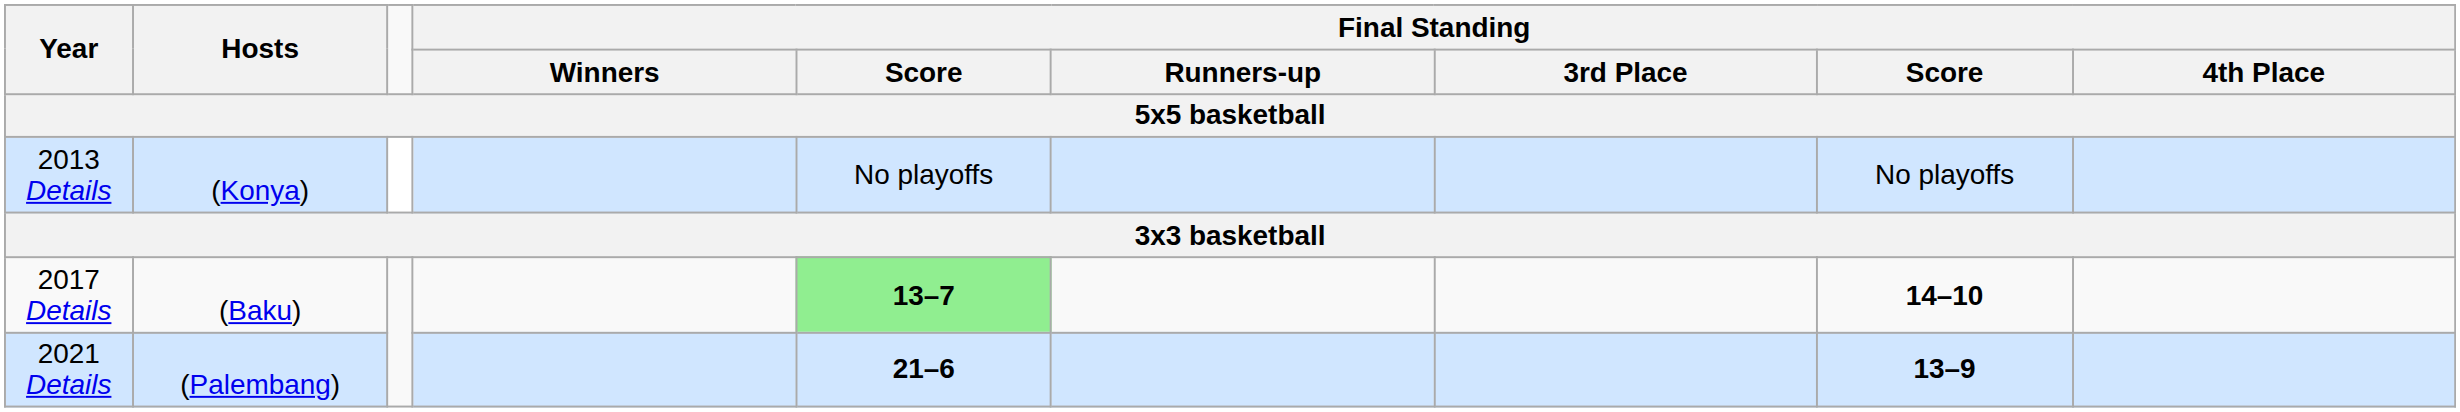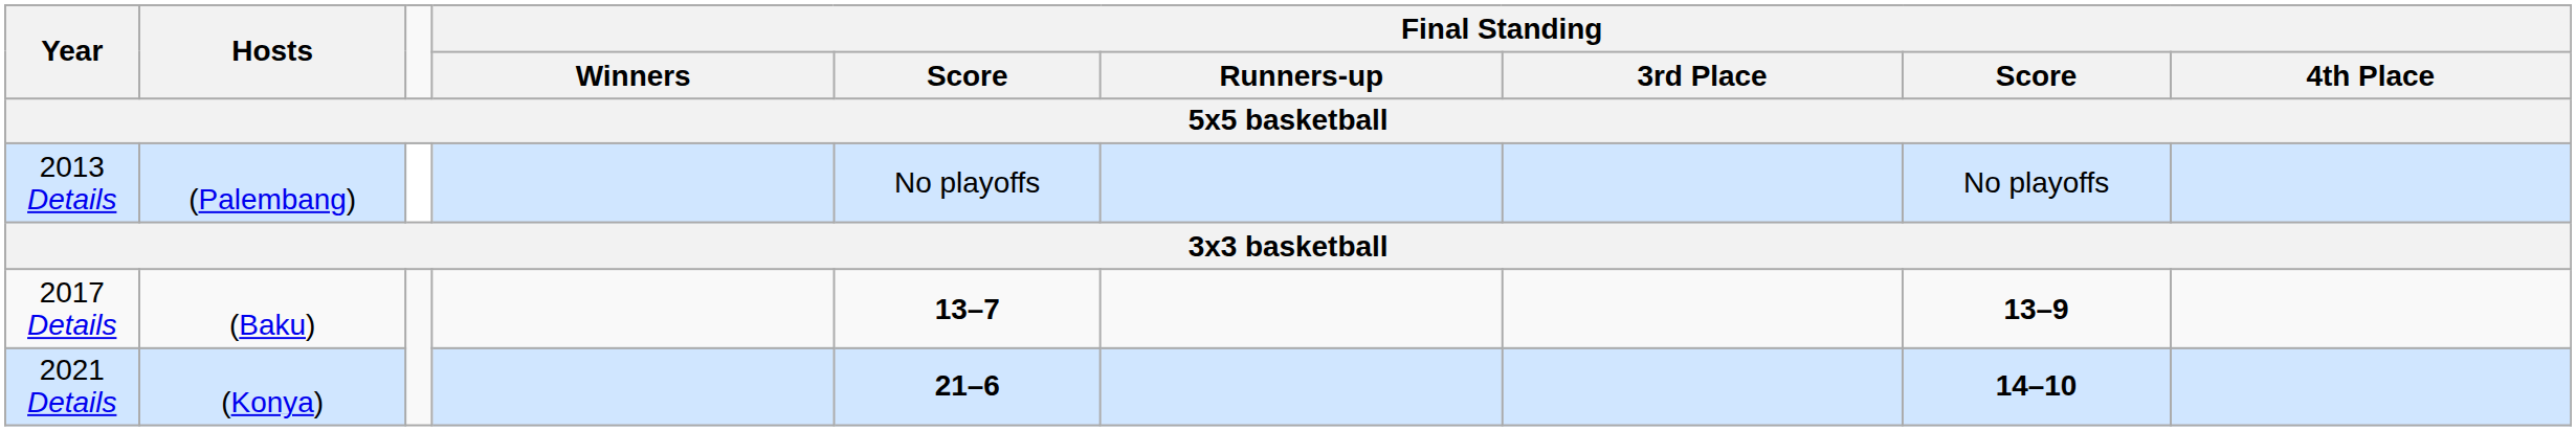2013 Details | Hosts: (Konya) -> (Palembang)
2017 Details | column 5: lightgreen background -> no background
2017 Details | column 8: 14–10 -> 13–9
2021 Details | Hosts: (Palembang) -> (Konya)
2021 Details | column 8: 13–9 -> 14–10
